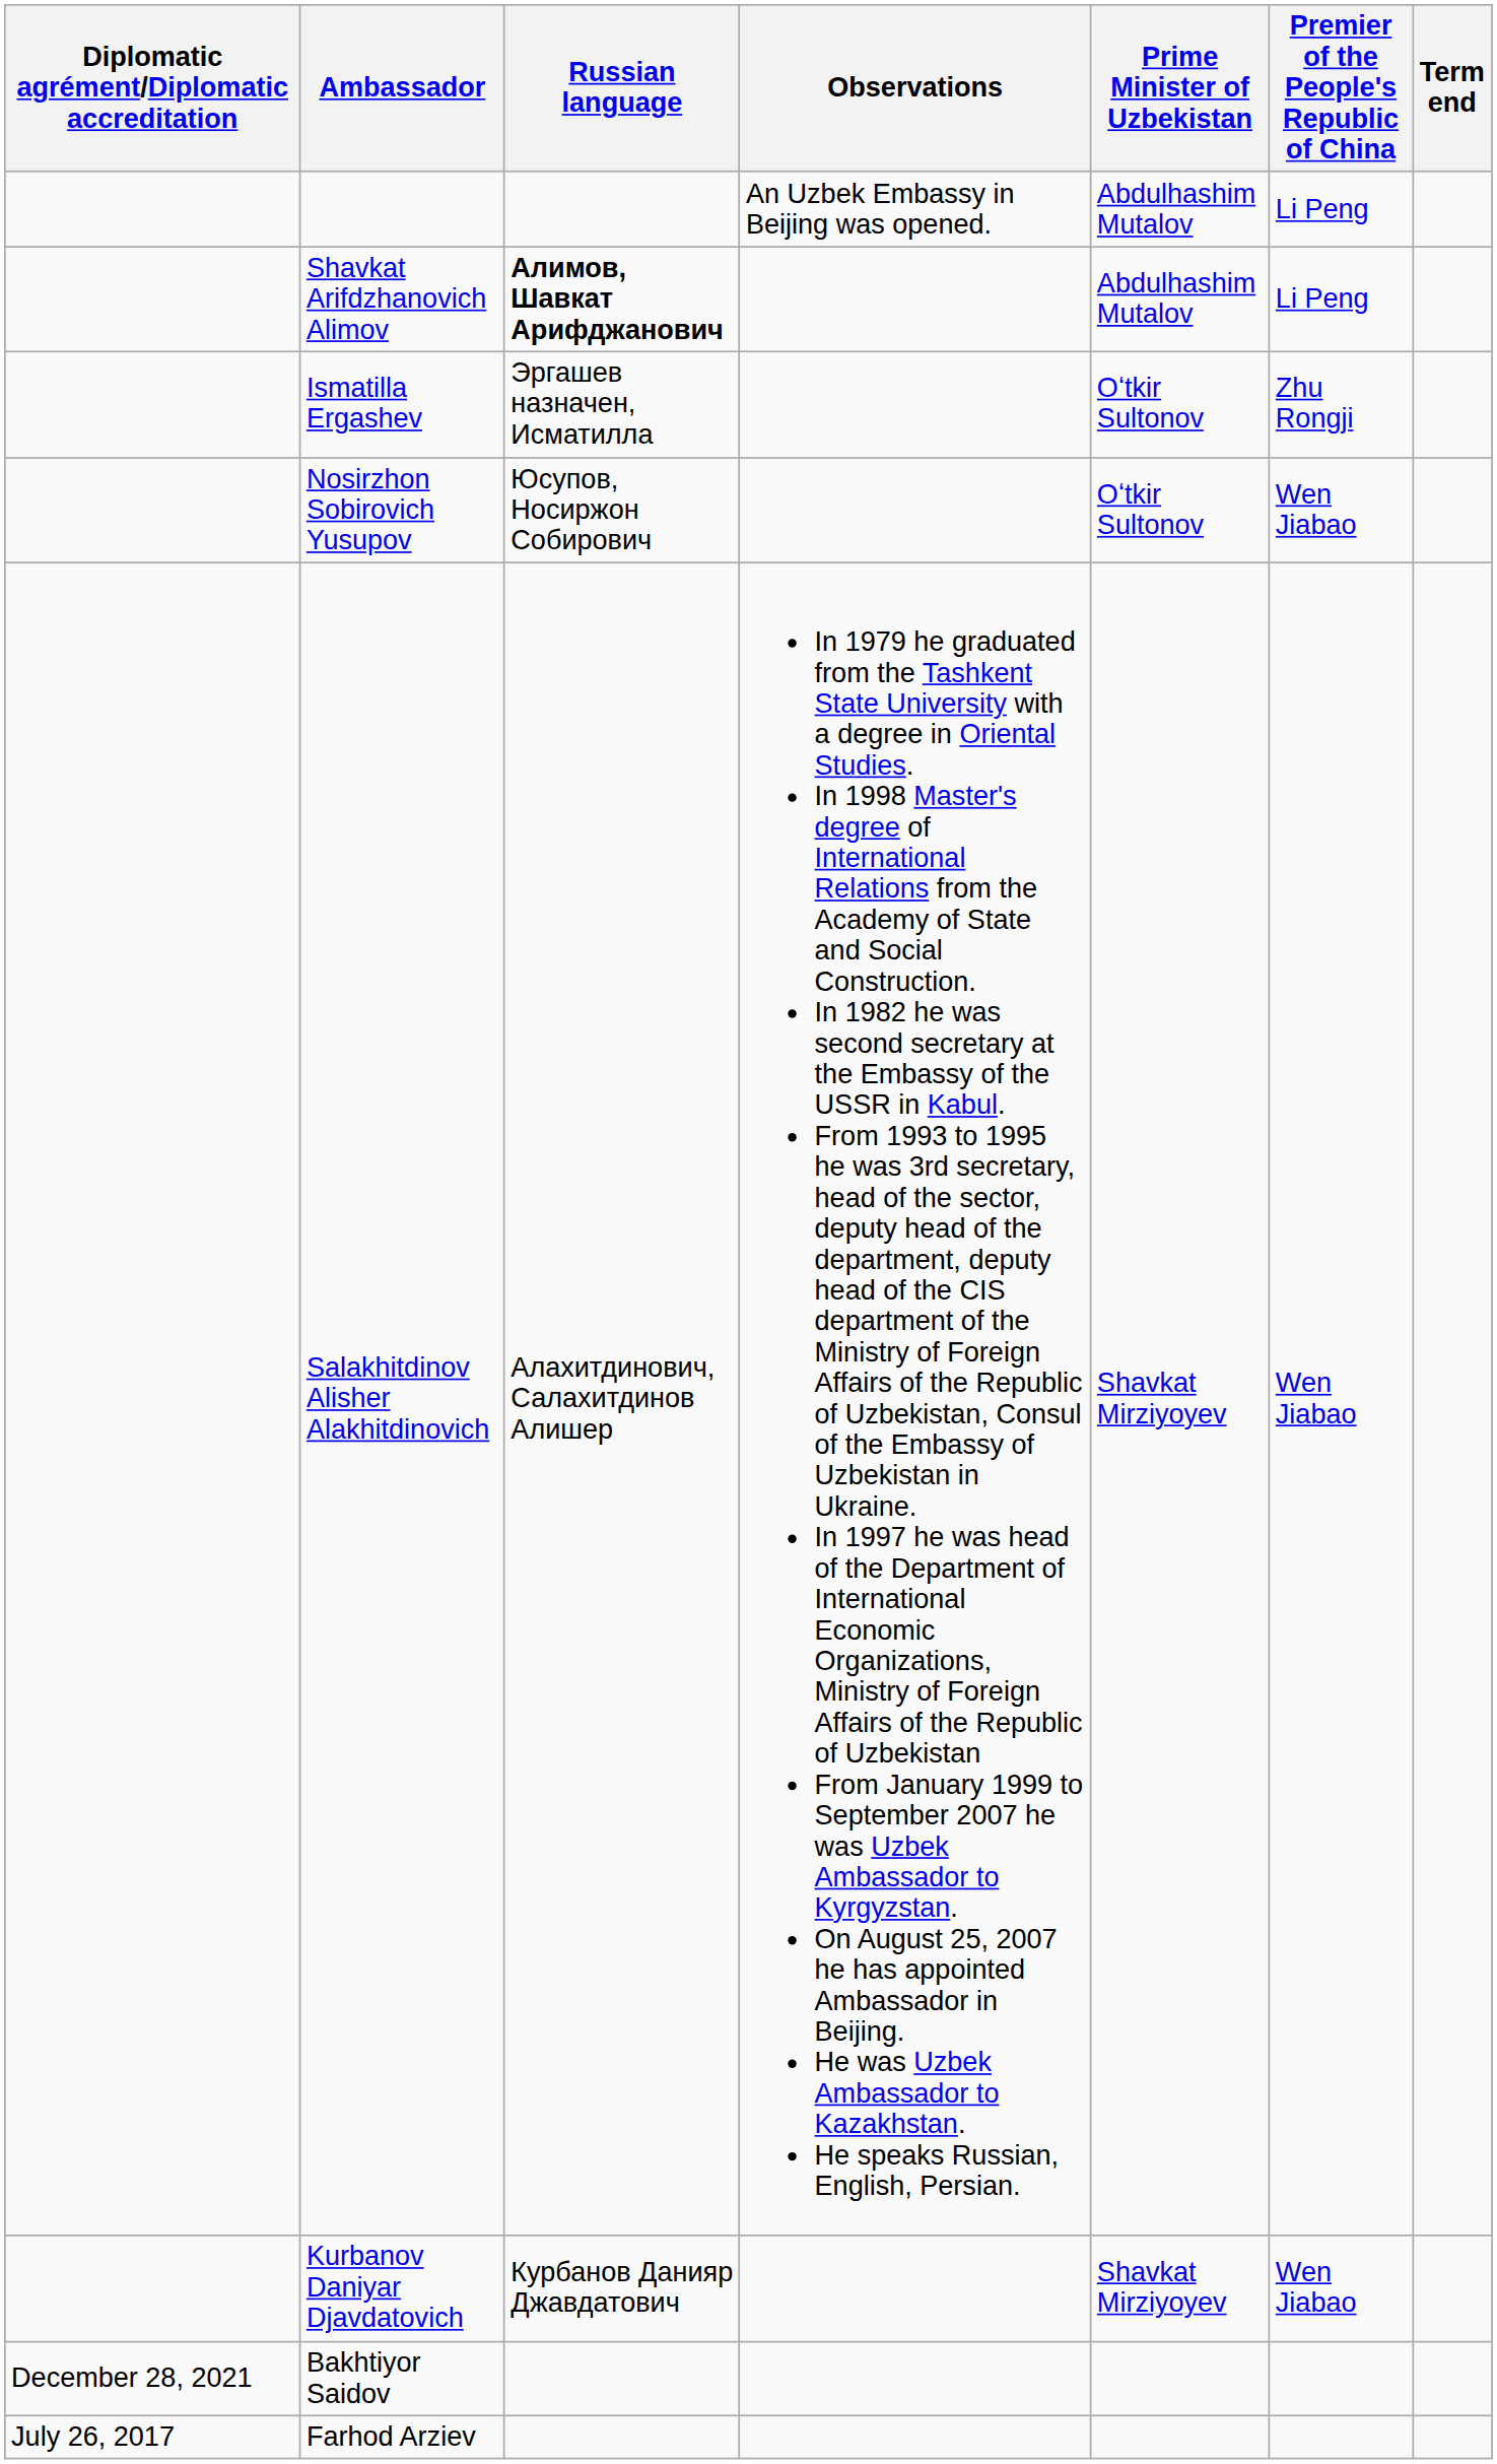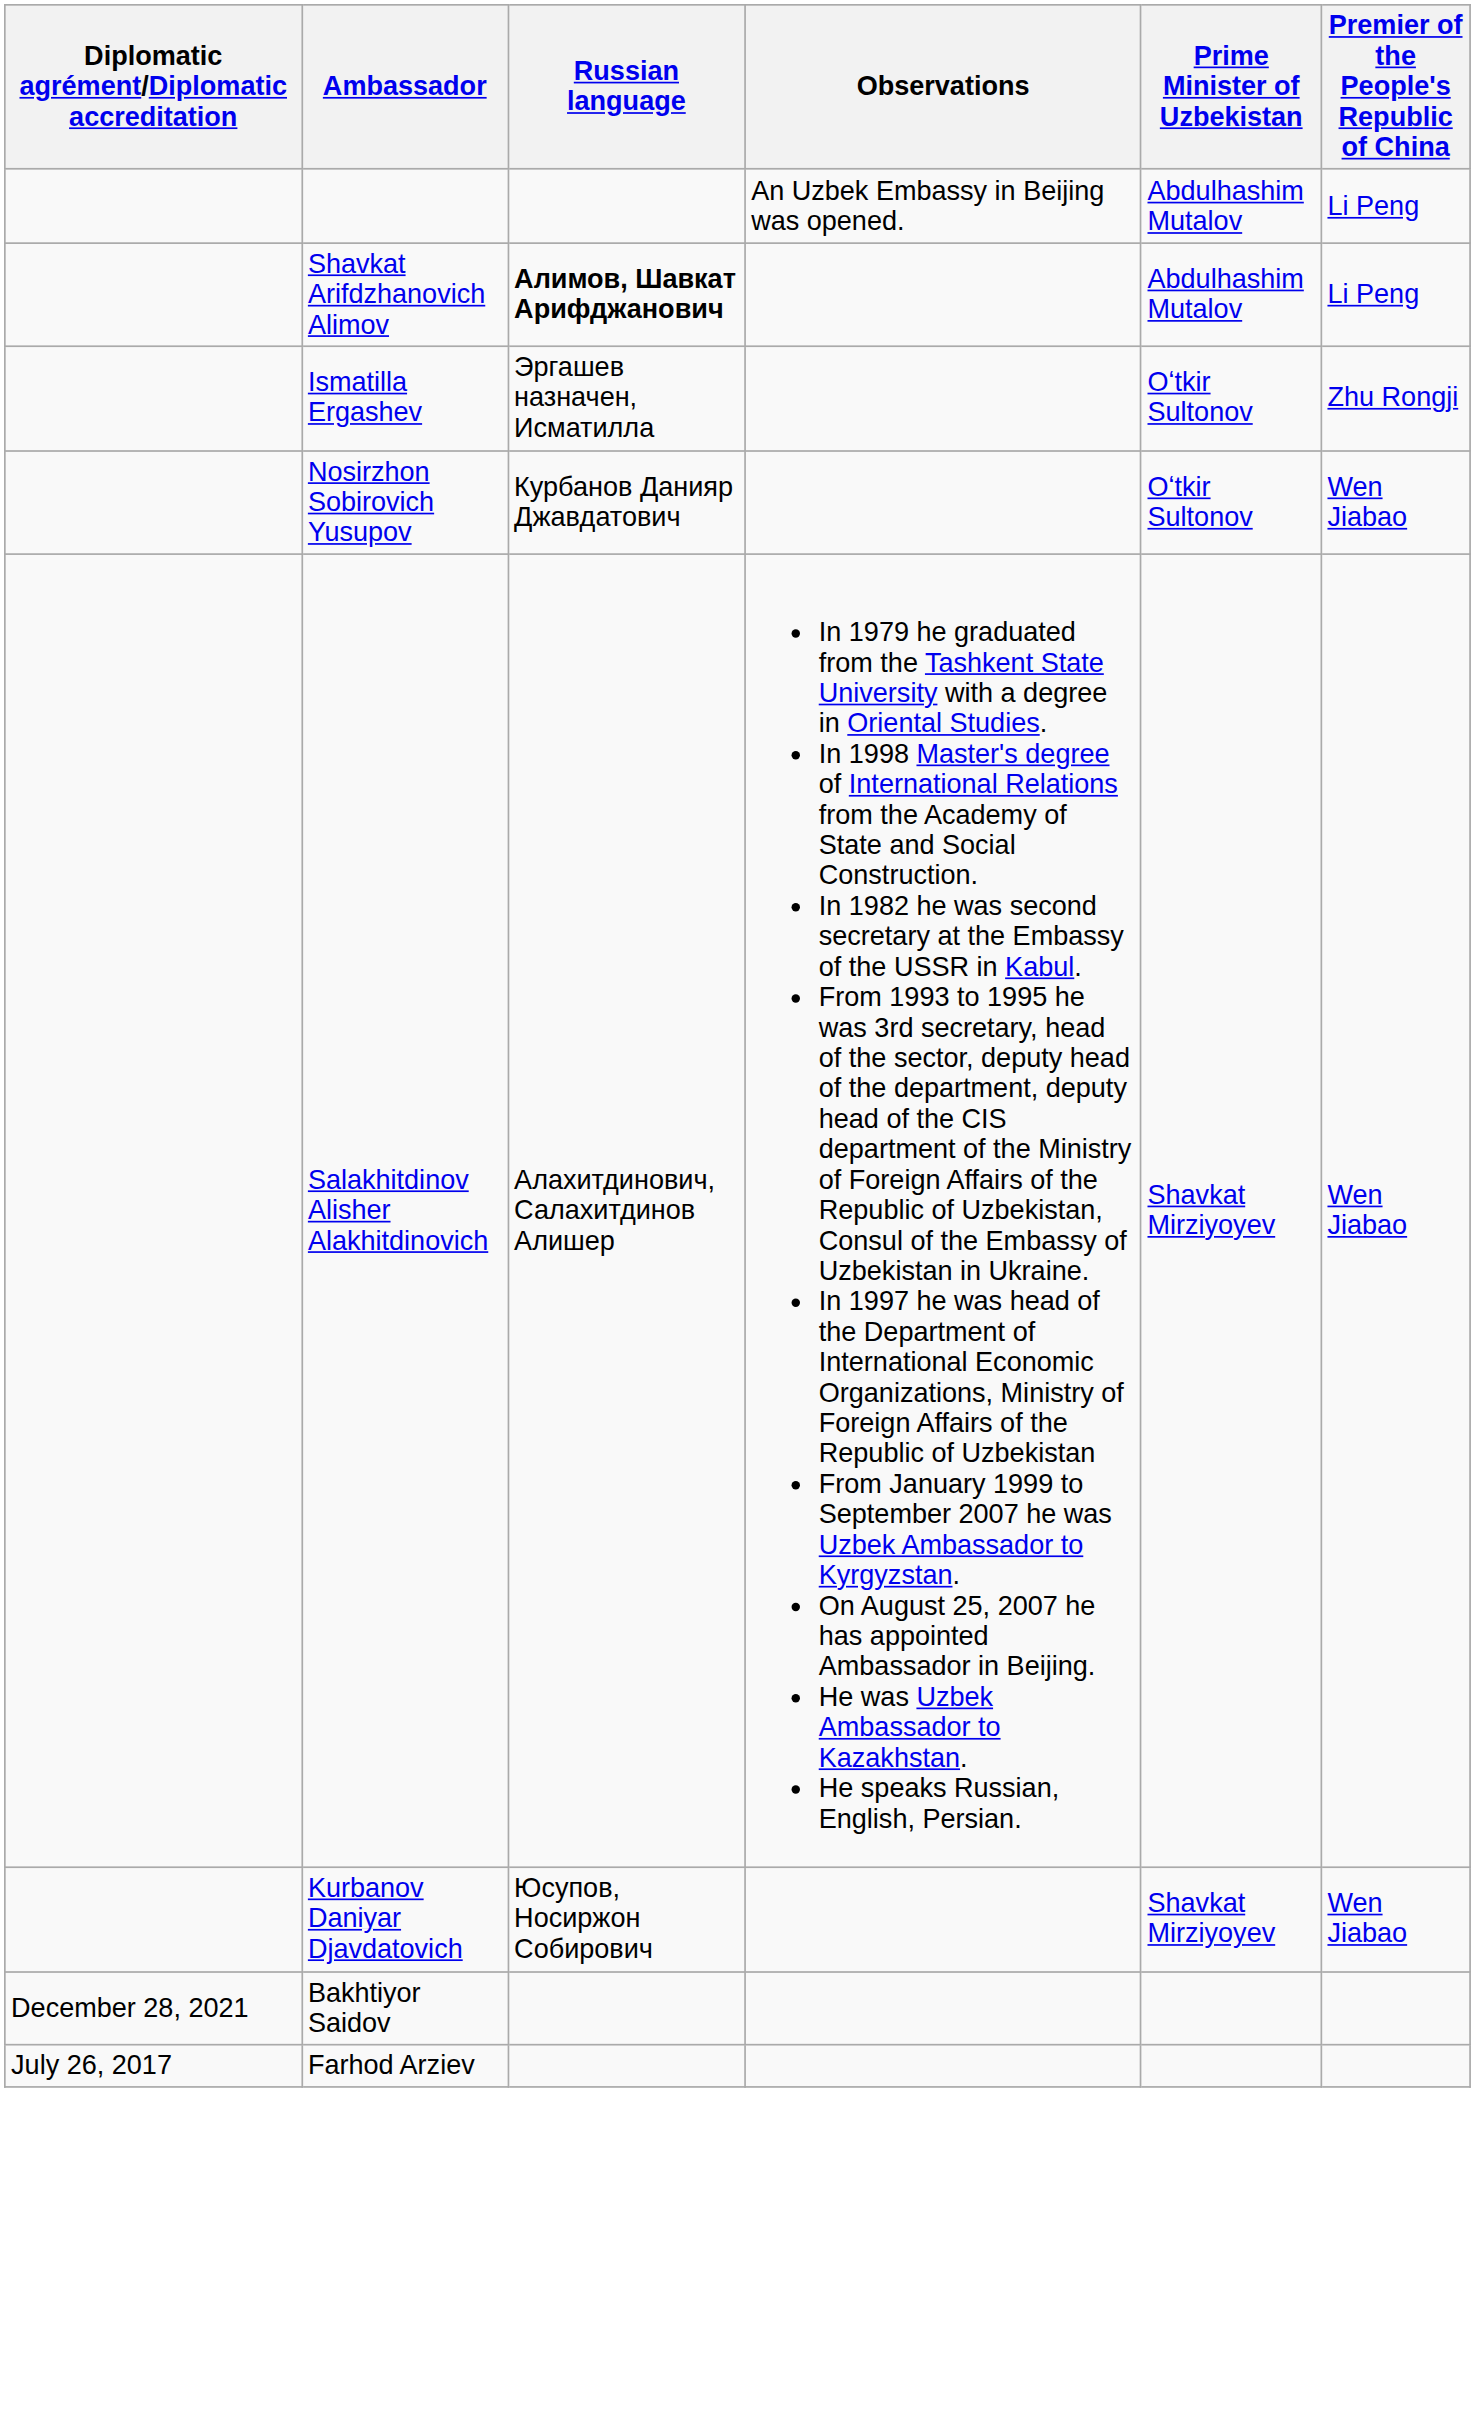- column: Term end
Nosirzhon Sobirovich Yusupov | Russian language: Юсупов, Носиржон Собирович -> Курбанов Данияр Джавдатович
Kurbanov Daniyar Djavdatovich | Russian language: Курбанов Данияр Джавдатович -> Юсупов, Носиржон Собирович
